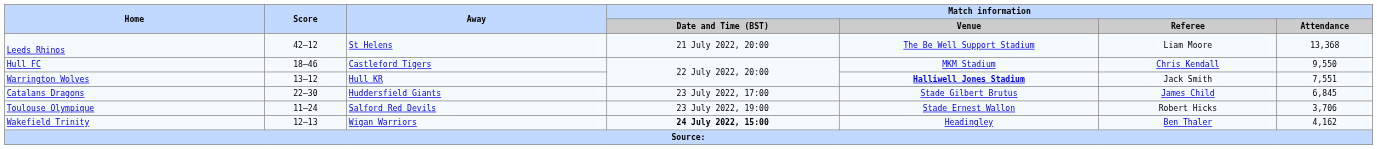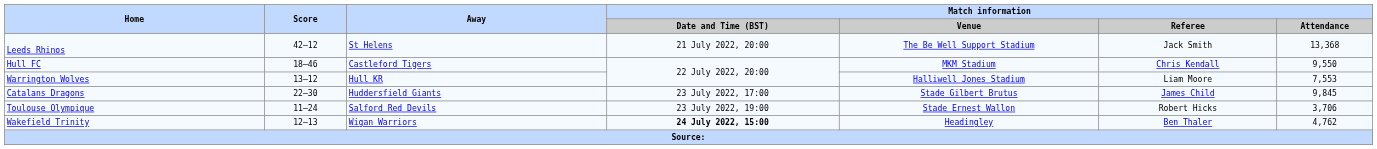Leeds Rhinos | Match information / Referee: Liam Moore -> Jack Smith
Warrington Wolves | Match information / Venue: bold -> normal
Warrington Wolves | Match information / Referee: Jack Smith -> Liam Moore
Warrington Wolves | Match information / Attendance: 7,551 -> 7,553
Catalans Dragons | Match information / Attendance: 6,845 -> 9,845
Wakefield Trinity | Match information / Attendance: 4,162 -> 4,762
